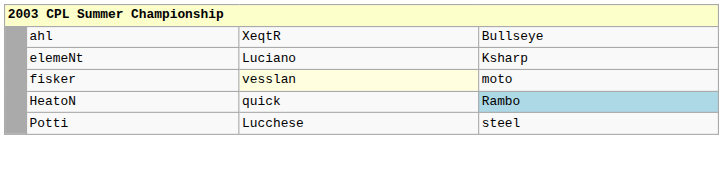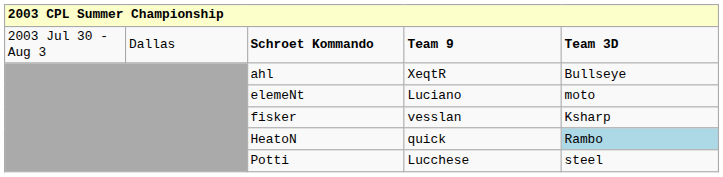+ row: 2003 Jul 30 - Aug 3 | Dallas | Schroet Kommando | Team 9 | Team 3D
elemeNt | column 5: Ksharp -> moto
fisker | column 4: lightyellow background -> no background
fisker | column 5: moto -> Ksharp
